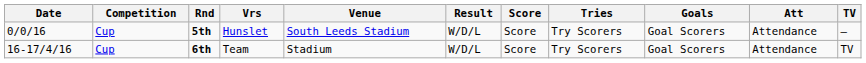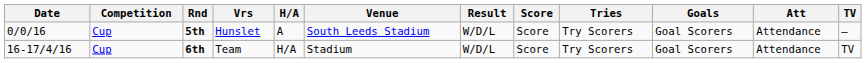+ column: H/A | A | H/A
